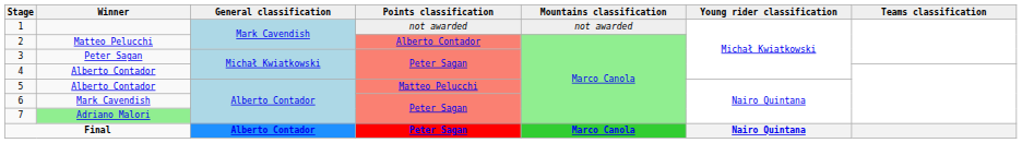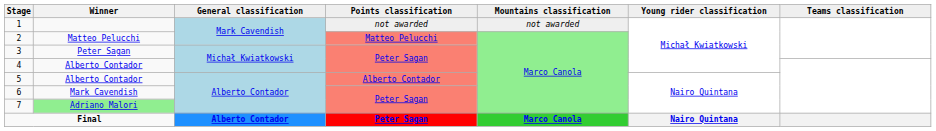2 | Points classification: Alberto Contador -> Matteo Pelucchi
5 | Points classification: Matteo Pelucchi -> Alberto Contador
